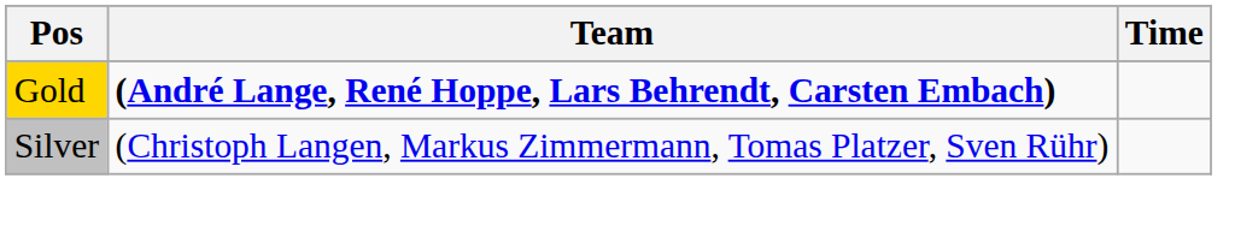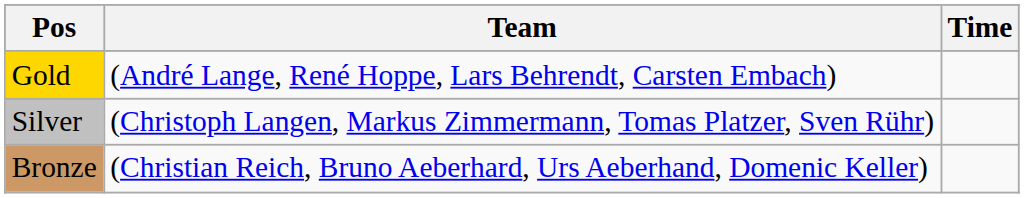Gold | Team: bold -> normal
+ row: Bronze | (Christian Reich, Bruno Aeberhard, Urs Aeberhand, Domenic Keller)
